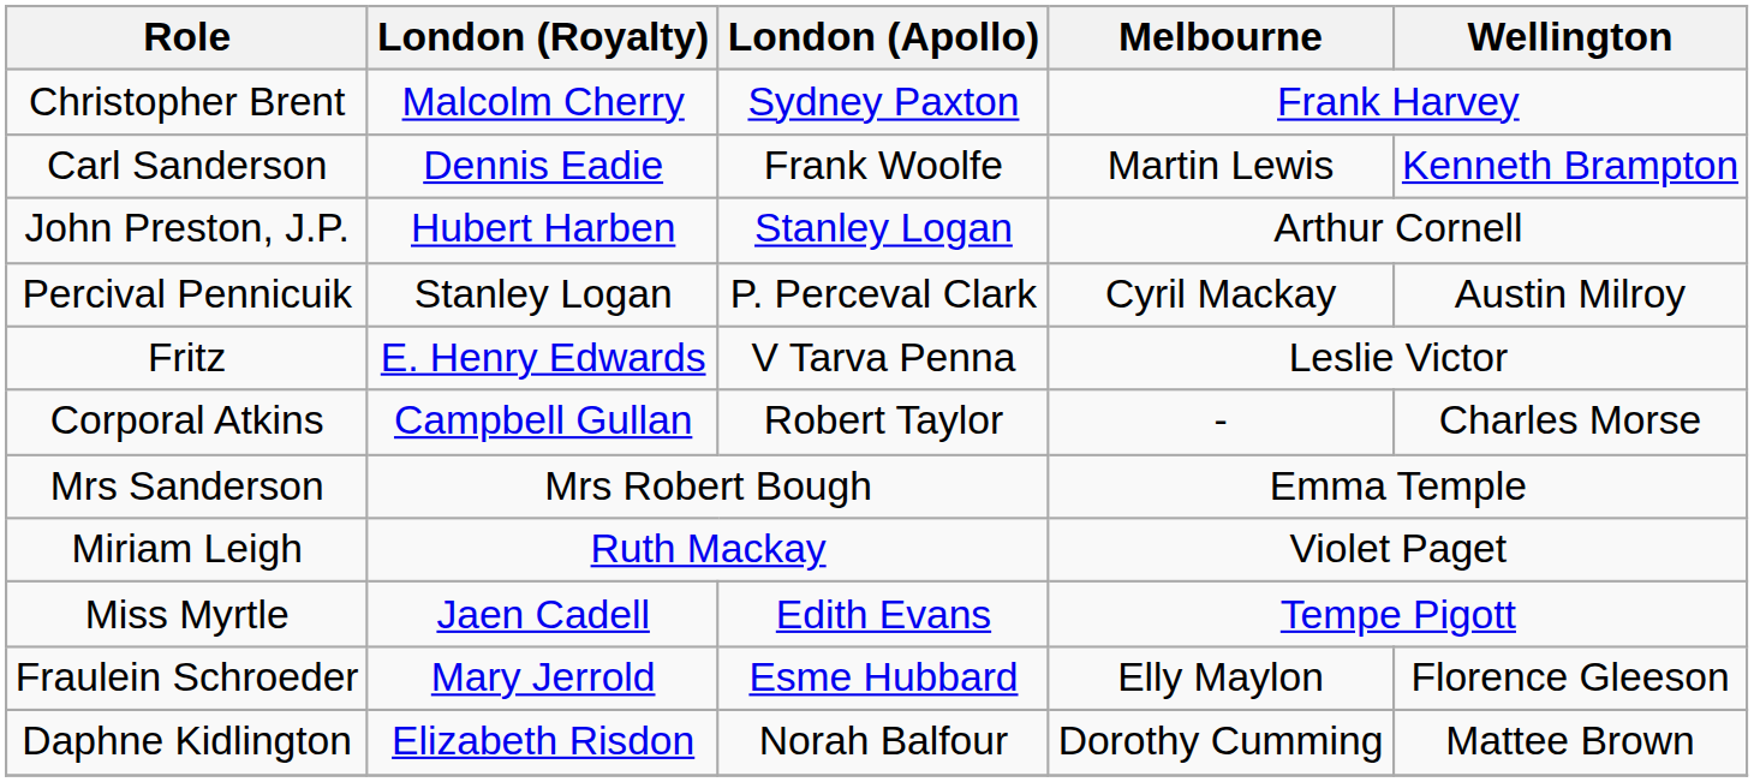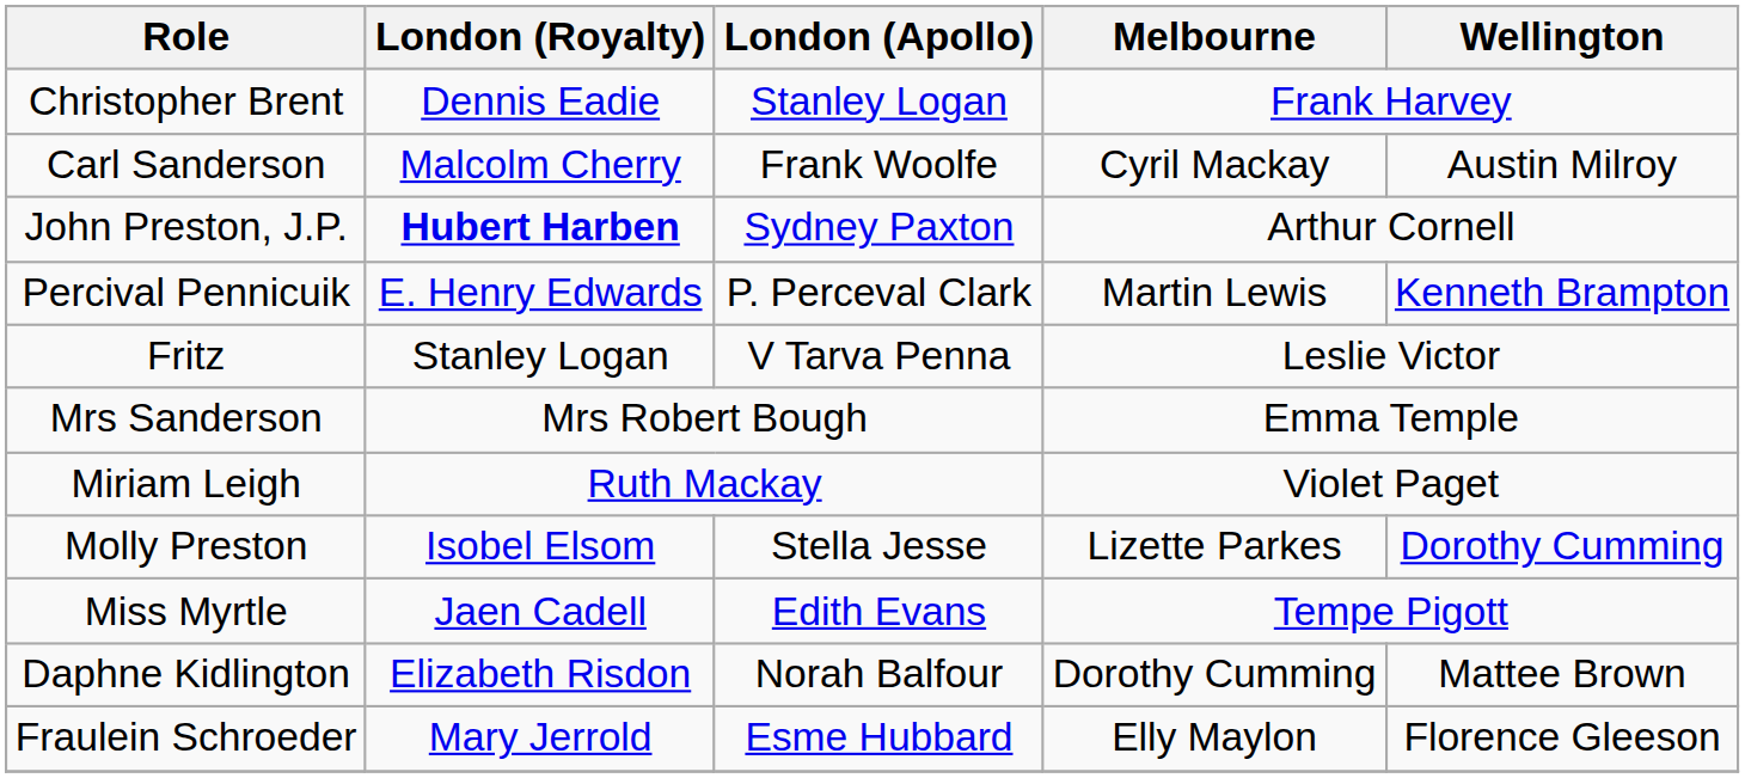Christopher Brent | London (Royalty): Malcolm Cherry -> Dennis Eadie
Christopher Brent | London (Apollo): Sydney Paxton -> Stanley Logan
Carl Sanderson | London (Royalty): Dennis Eadie -> Malcolm Cherry
Carl Sanderson | Melbourne: Martin Lewis -> Cyril Mackay
Carl Sanderson | Wellington: Kenneth Brampton -> Austin Milroy
John Preston, J.P. | London (Royalty): normal -> bold
John Preston, J.P. | London (Apollo): Stanley Logan -> Sydney Paxton
Percival Pennicuik | London (Royalty): Stanley Logan -> E. Henry Edwards
Percival Pennicuik | Melbourne: Cyril Mackay -> Martin Lewis
Percival Pennicuik | Wellington: Austin Milroy -> Kenneth Brampton
Fritz | London (Royalty): E. Henry Edwards -> Stanley Logan
- row: Corporal Atkins | Campbell Gullan | Robert Taylor | - | Charles Morse
+ row: Molly Preston | Isobel Elsom | Stella Jesse | Lizette Parkes | Dorothy Cumming
rows swapped: Fraulein Schroeder <-> Daphne Kidlington
